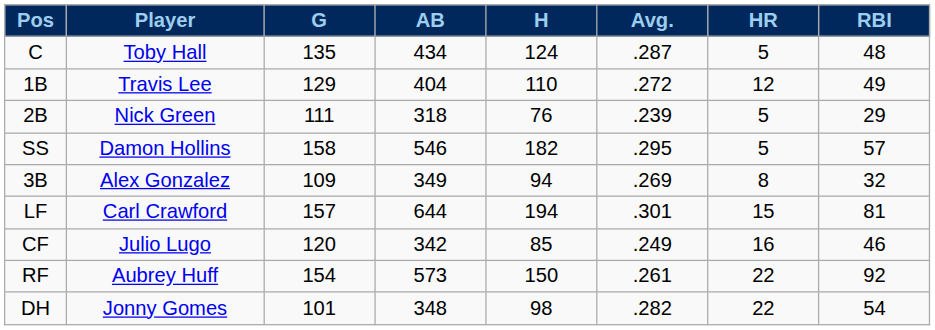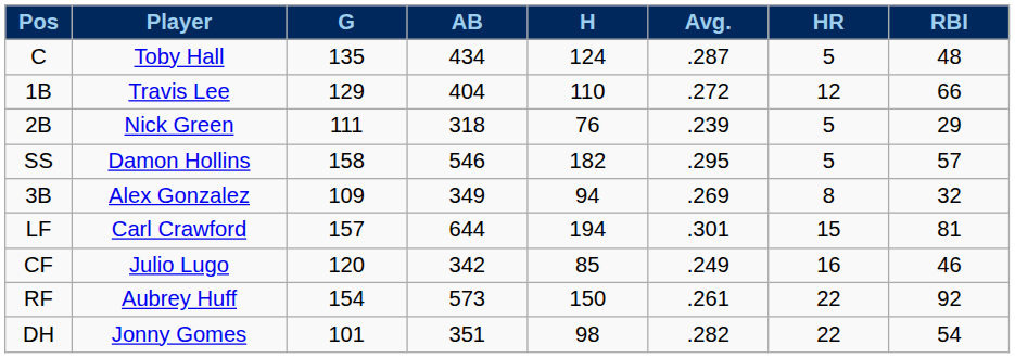1B | RBI: 49 -> 66
DH | AB: 348 -> 351
